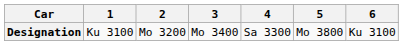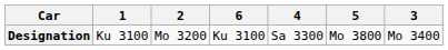columns swapped: 3 <-> 6
